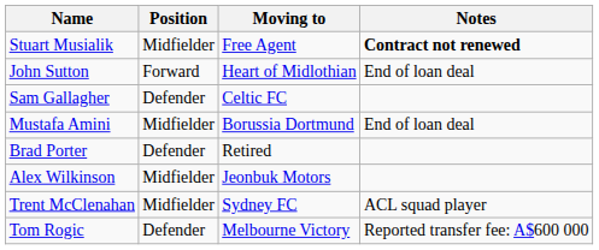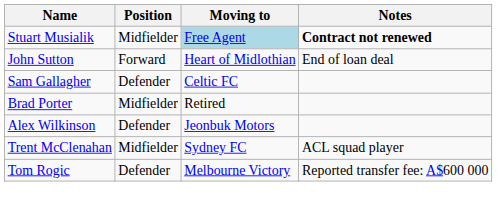Stuart Musialik | Moving to: no background -> lightblue background
- row: Mustafa Amini | Midfielder | Borussia Dortmund | End of loan deal
Brad Porter | Position: Defender -> Midfielder
Alex Wilkinson | Position: Midfielder -> Defender
